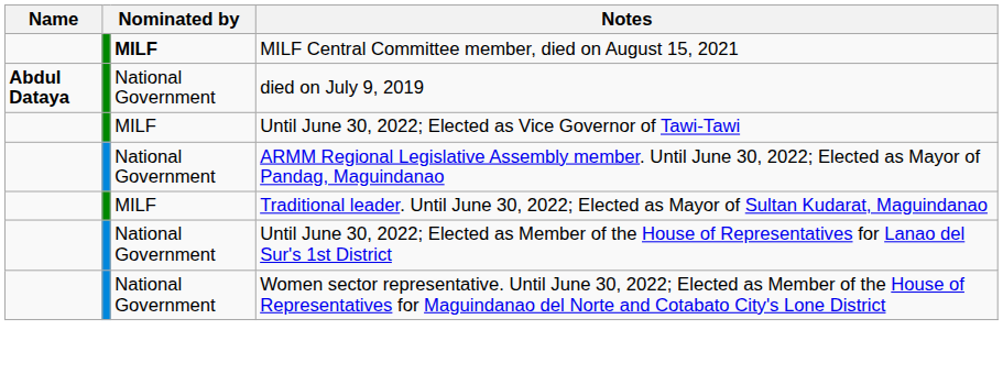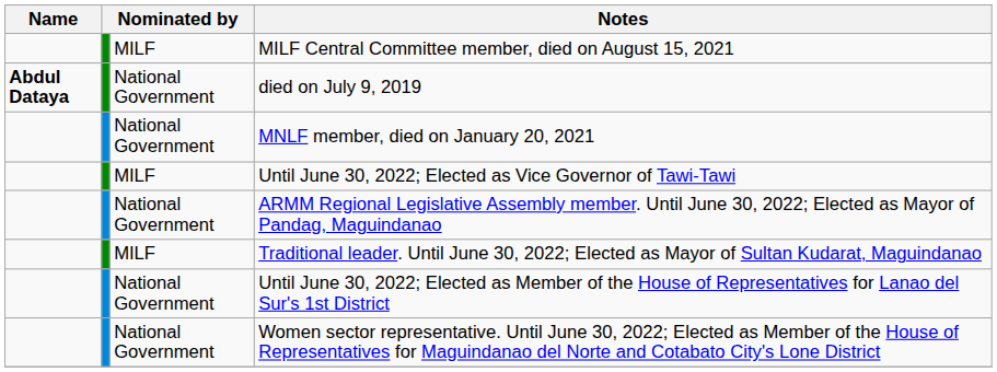MILF Central Committee member, died on August 15, 2021 | column 3: bold -> normal
+ row: National Government | MNLF member, died on January 20, 2021
